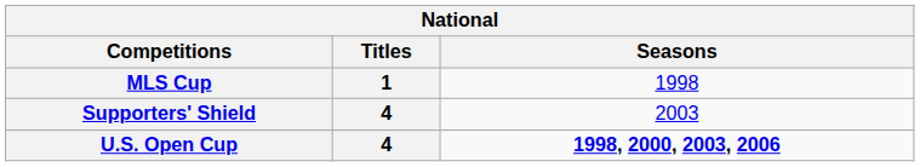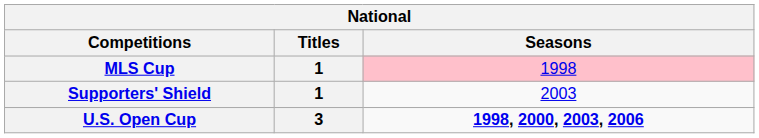MLS Cup | Seasons: no background -> pink background
Supporters' Shield | Titles: 4 -> 1
U.S. Open Cup | Titles: 4 -> 3
